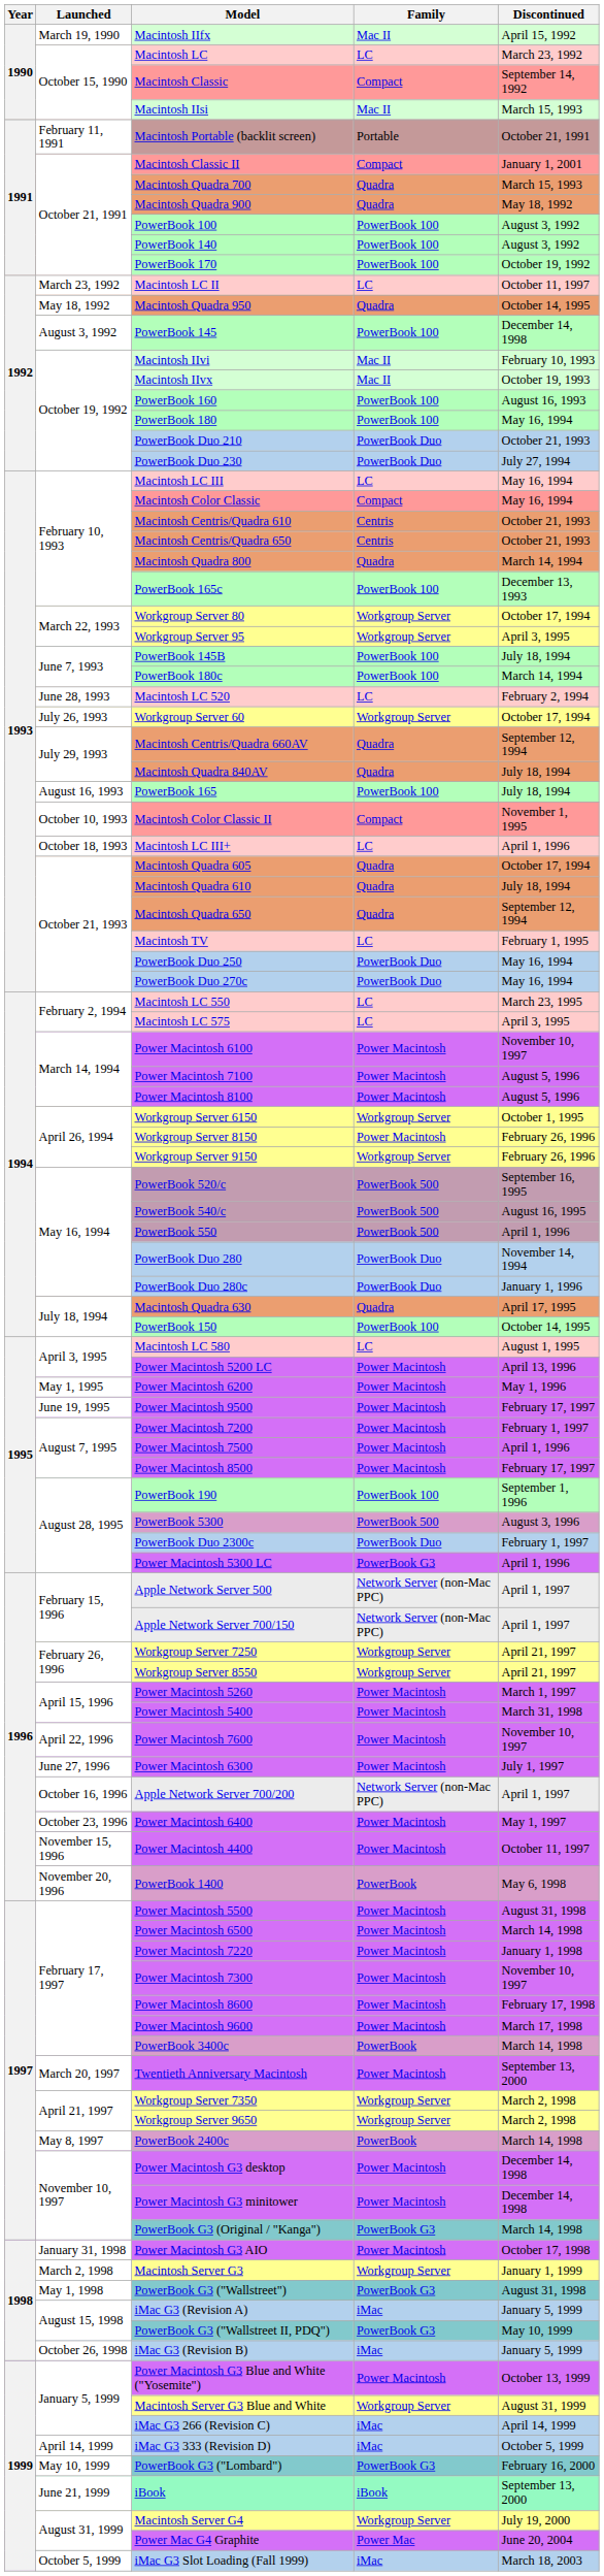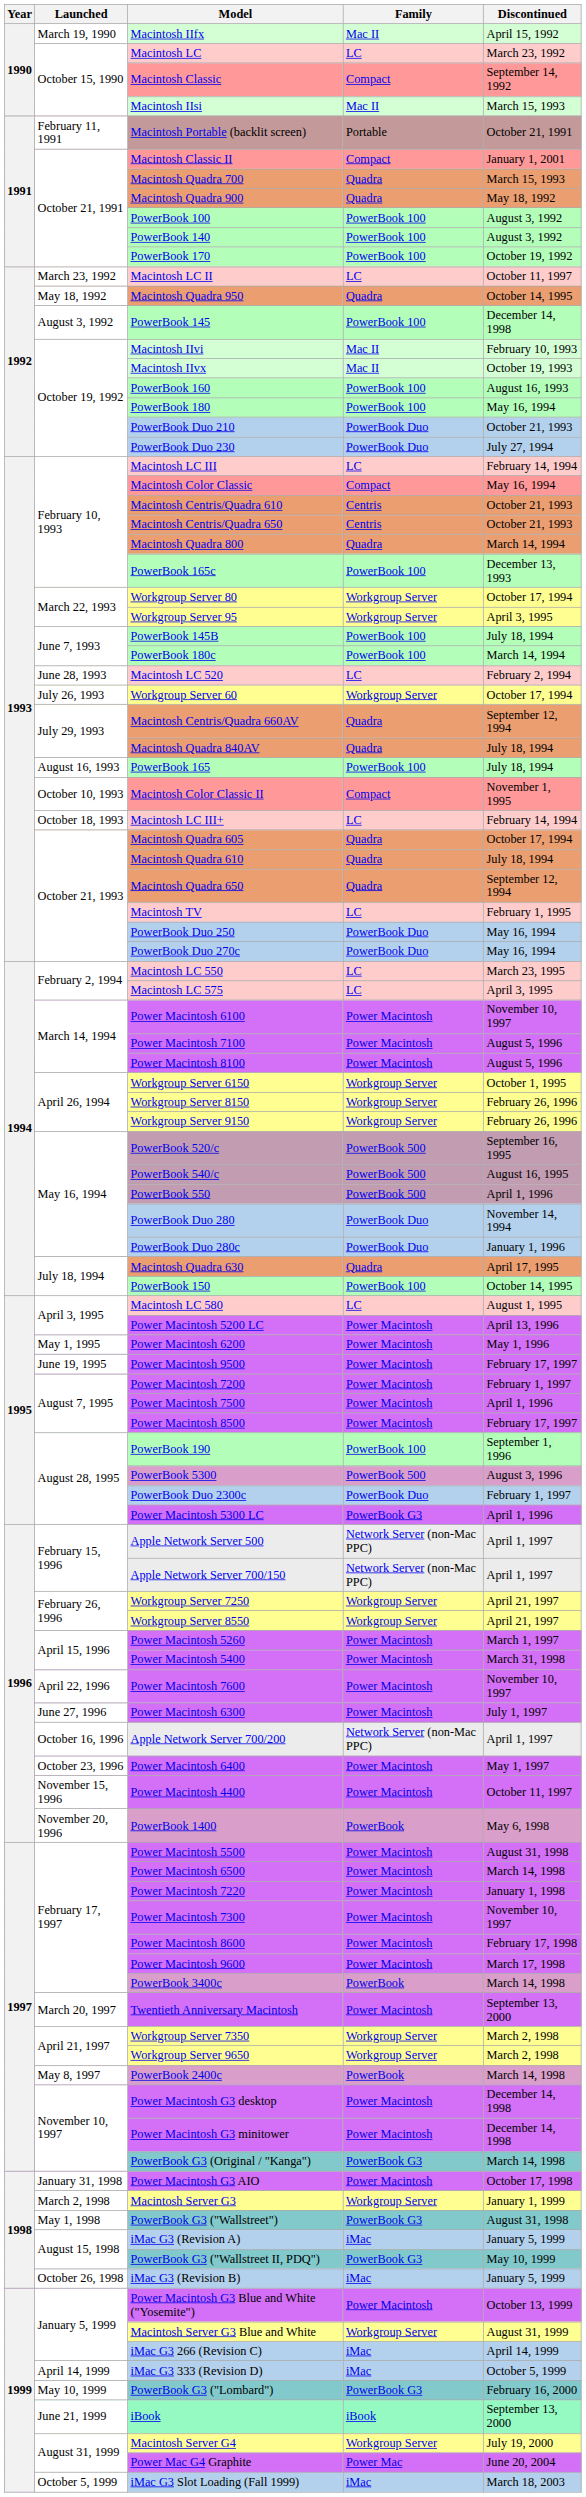Macintosh LC III | Discontinued: May 16, 1994 -> February 14, 1994
Macintosh LC III+ | Discontinued: April 1, 1996 -> February 14, 1994
Workgroup Server 8150 | Family: Power Macintosh -> Workgroup Server
